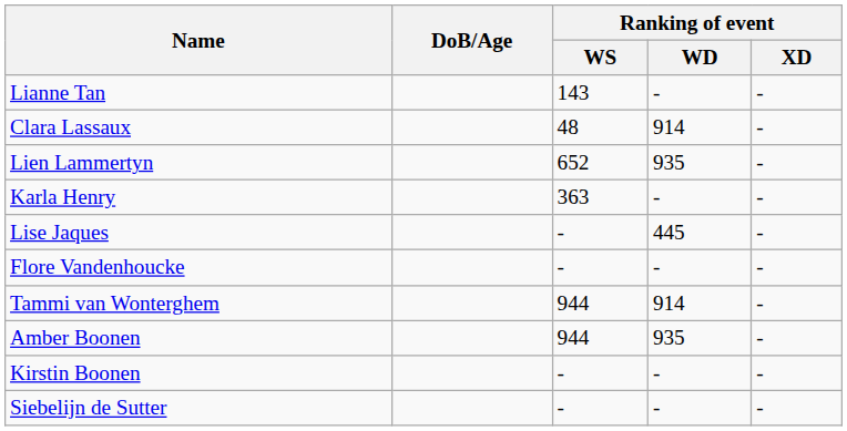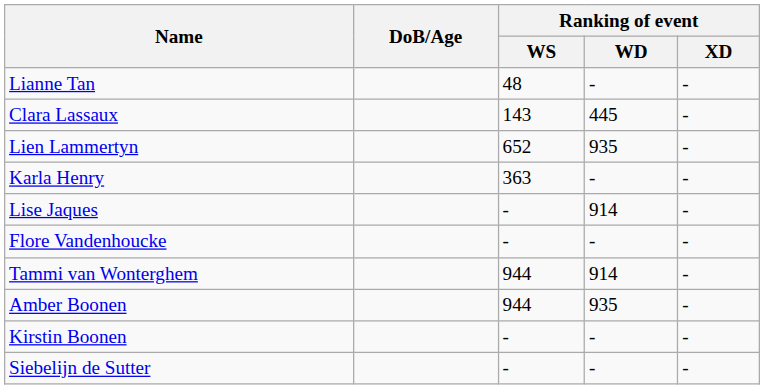Lianne Tan | Ranking of event / WS: 143 -> 48
Clara Lassaux | Ranking of event / WS: 48 -> 143
Clara Lassaux | Ranking of event / WD: 914 -> 445
Lise Jaques | Ranking of event / WD: 445 -> 914
